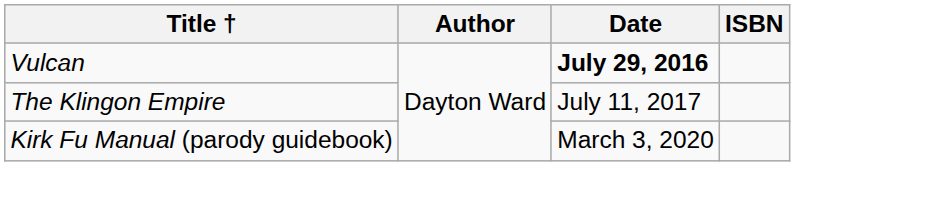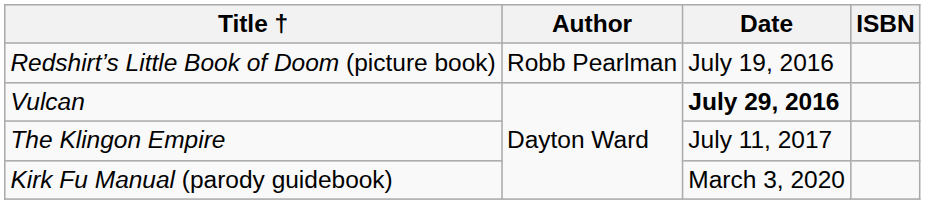+ row: Redshirt’s Little Book of Doom (picture book) | Robb Pearlman | July 19, 2016
